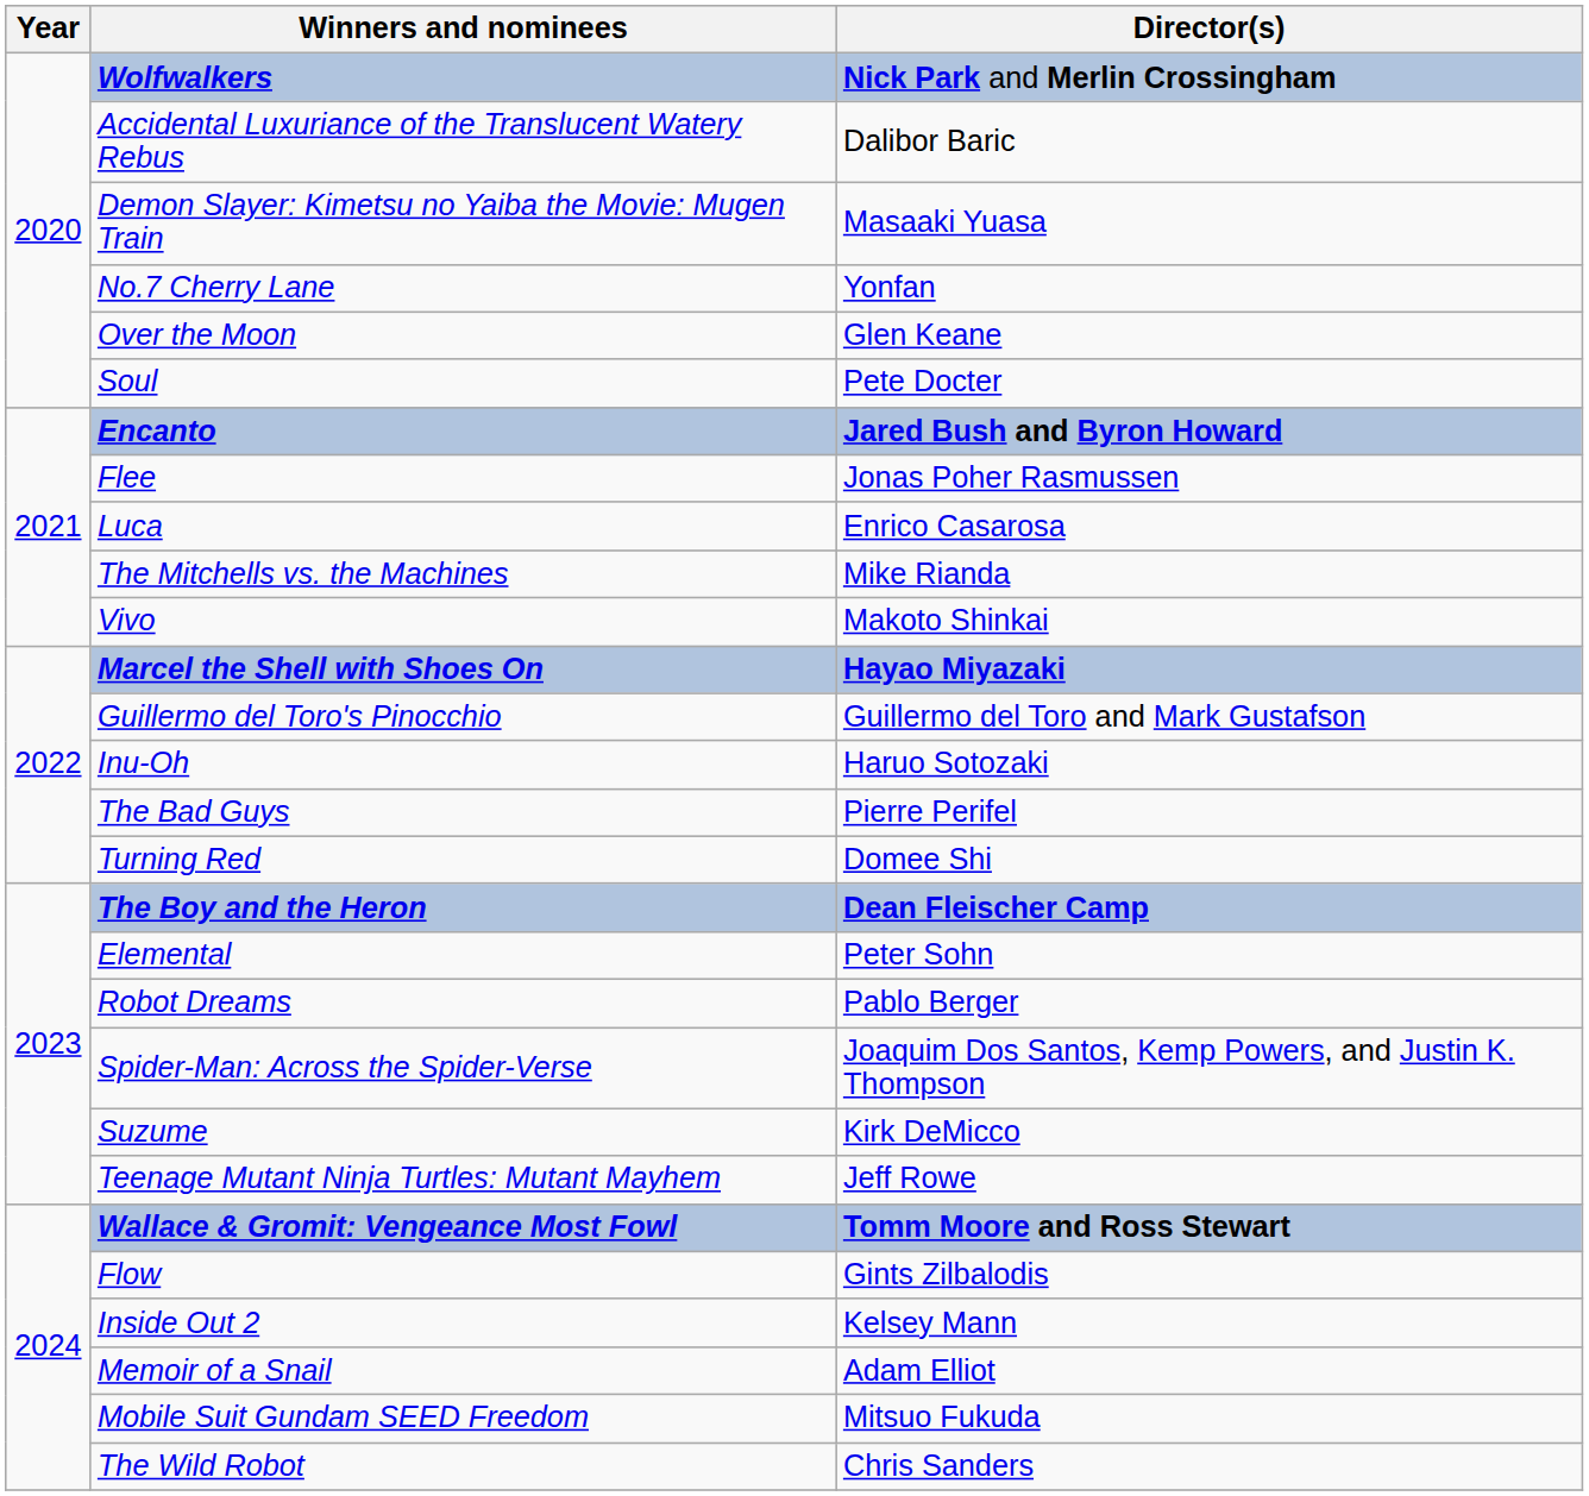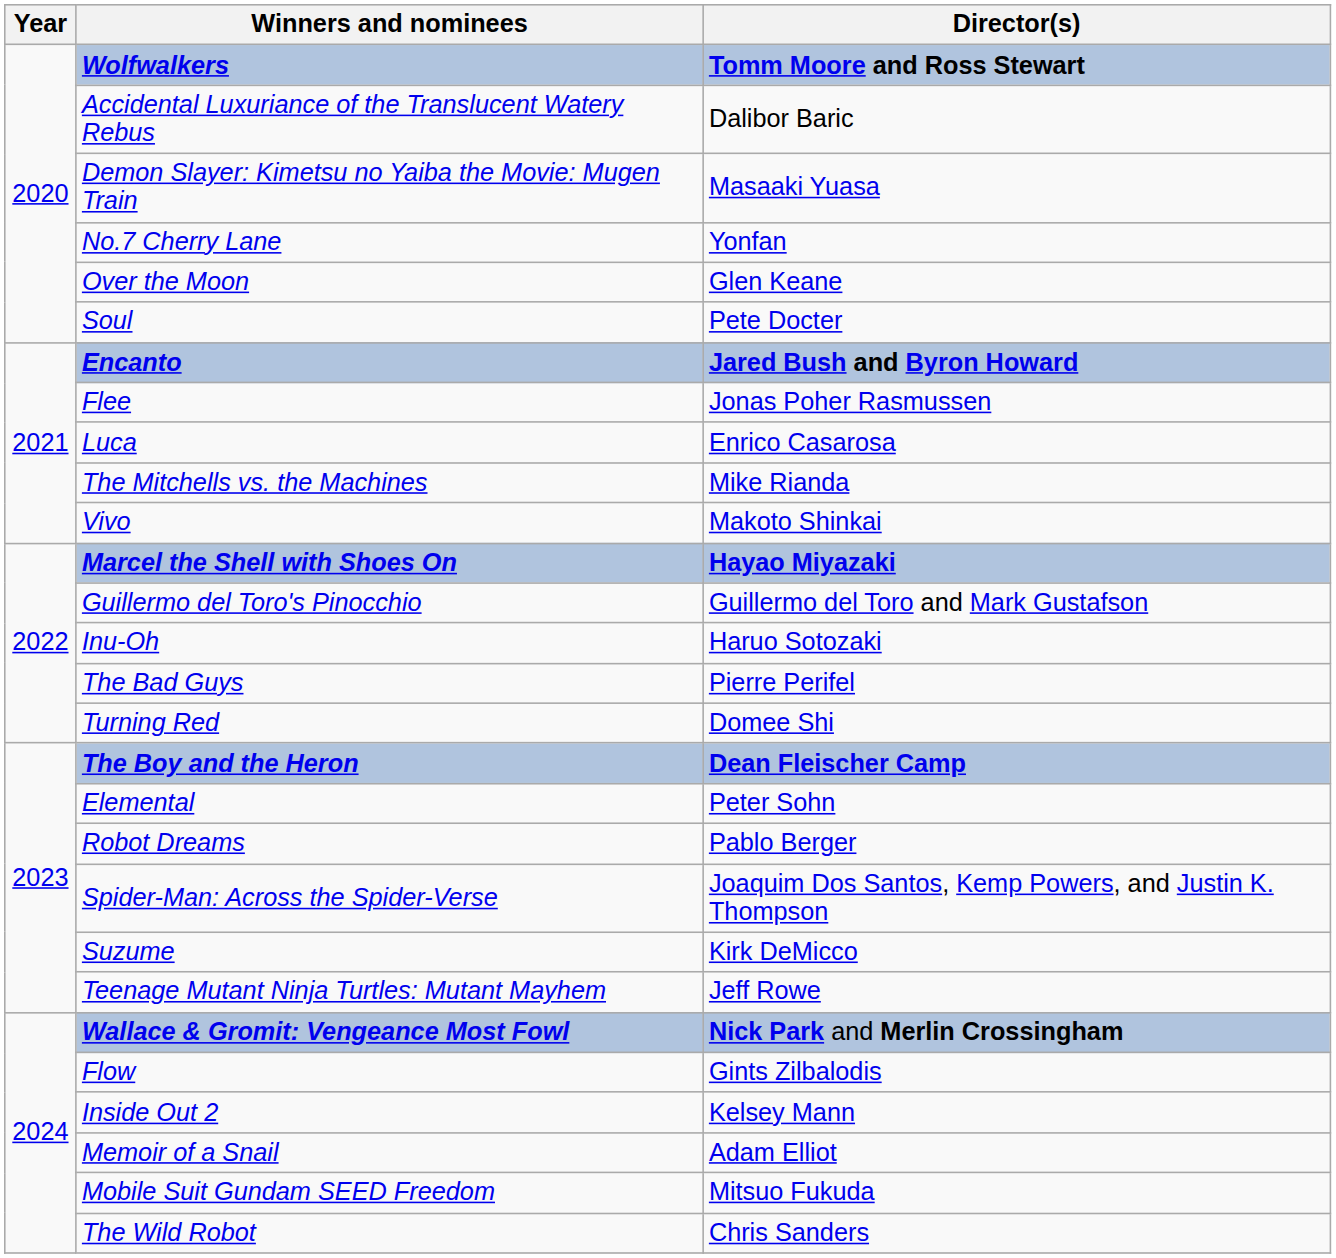Wolfwalkers | Director(s): Nick Park and Merlin Crossingham -> Tomm Moore and Ross Stewart
Wallace & Gromit: Vengeance Most Fowl | Director(s): Tomm Moore and Ross Stewart -> Nick Park and Merlin Crossingham
